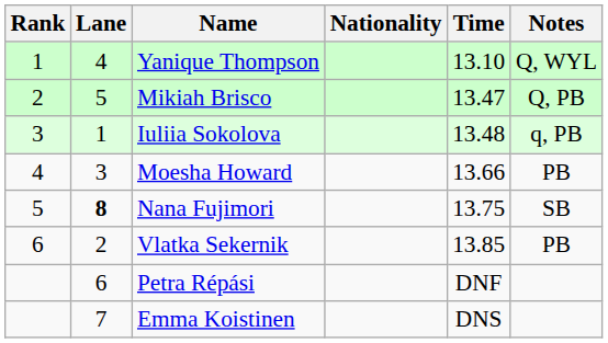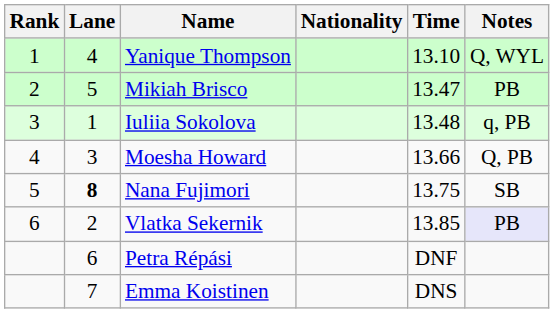Mikiah Brisco | Notes: Q, PB -> PB
Moesha Howard | Notes: PB -> Q, PB
Vlatka Sekernik | Notes: no background -> lavender background
